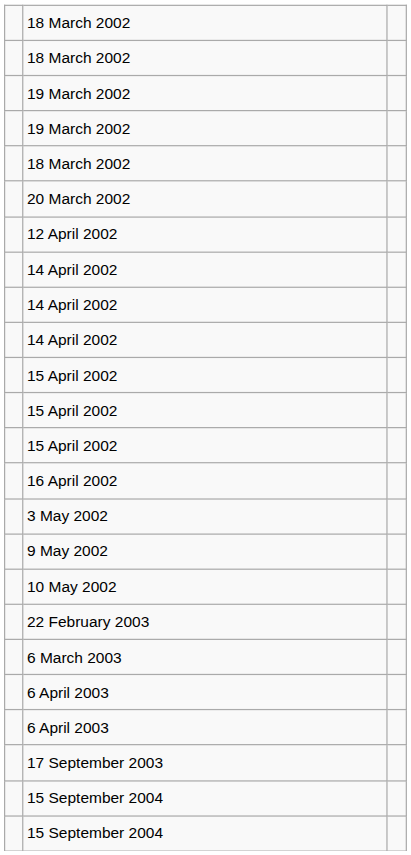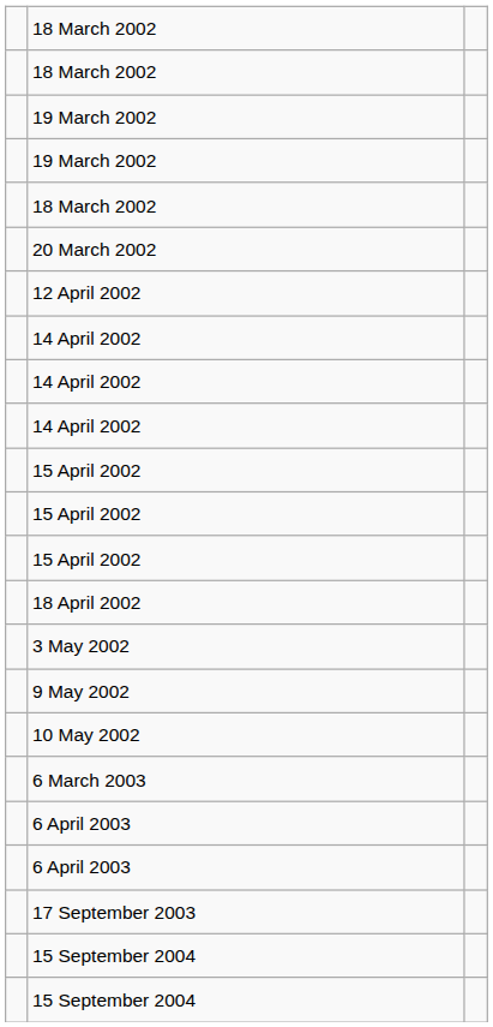- row: 16 April 2002
+ row: 18 April 2002
- row: 22 February 2003
